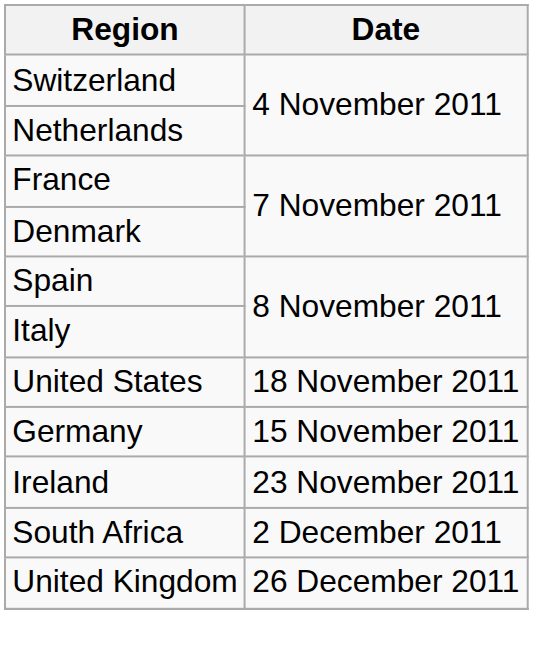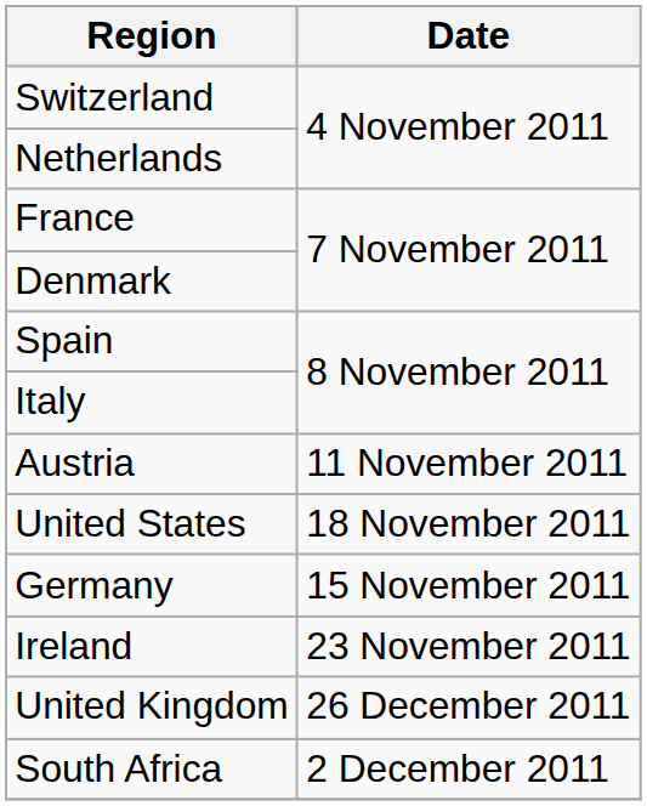+ row: Austria | 11 November 2011
rows swapped: South Africa <-> United Kingdom
